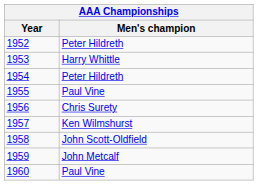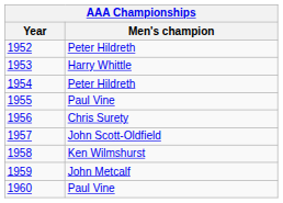1957 | Men's champion: Ken Wilmshurst -> John Scott-Oldfield
1958 | Men's champion: John Scott-Oldfield -> Ken Wilmshurst
